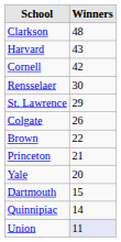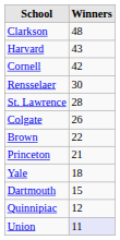St. Lawrence | Winners: 29 -> 28
Yale | Winners: 20 -> 18
Quinnipiac | Winners: 14 -> 12
